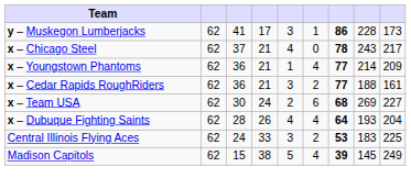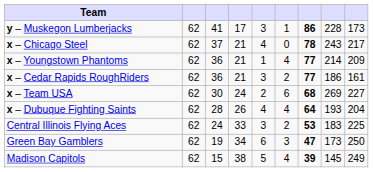x – Cedar Rapids RoughRiders | column 8: 188 -> 186
+ row: Green Bay Gamblers | 62 | 19 | 34 | 6 | 3 | 47 | 173 | 250
